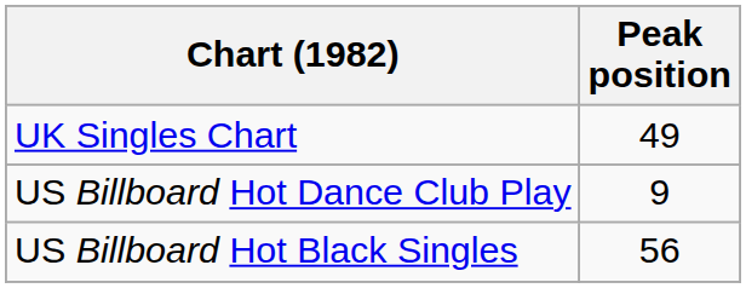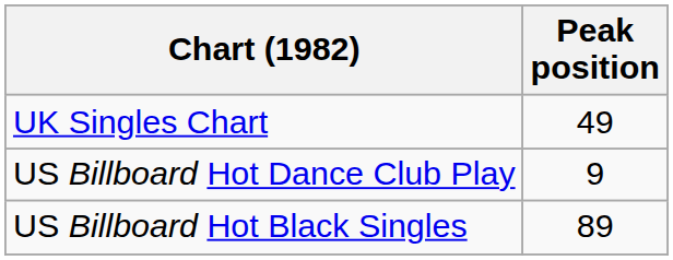US Billboard Hot Black Singles | Peak position: 56 -> 89
